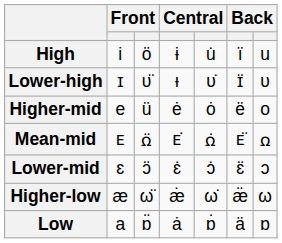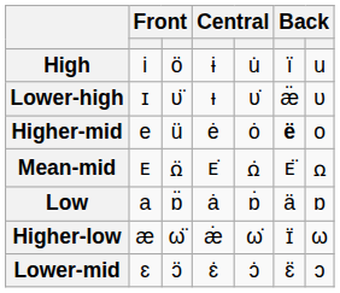Lower-high | column 6: ɪ̈ -> æ̈
Higher-mid | column 6: normal -> bold
rows swapped: Lower-mid <-> Low
Higher-low | column 6: æ̈ -> ɪ̈
